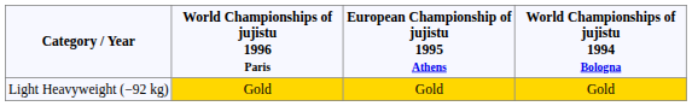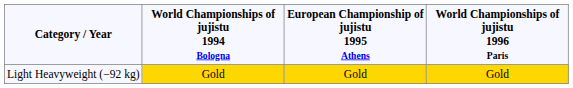columns swapped: World Championships of jujistu 1994 Bologna <-> World Championships of jujistu 1996 Paris
